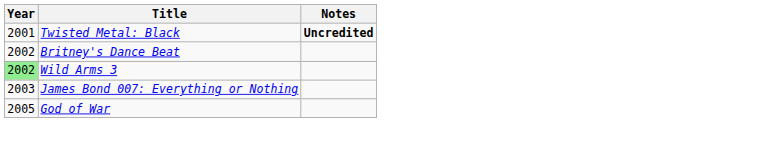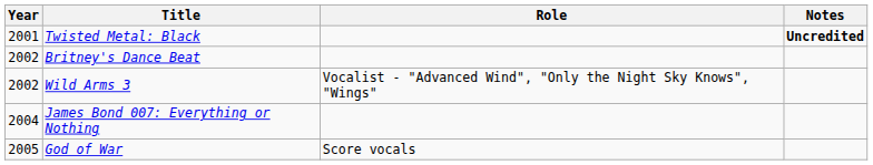+ column: Role | Vocalist - "Advanced Wind", "Only the Night Sky Knows", "Wings" | Score vocals
Wild Arms 3 | Year: lightgreen background -> no background
James Bond 007: Everything or Nothing | Year: 2003 -> 2004
